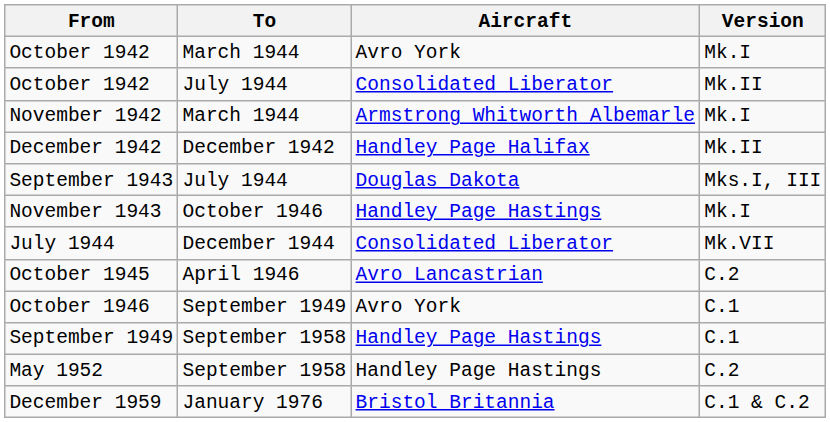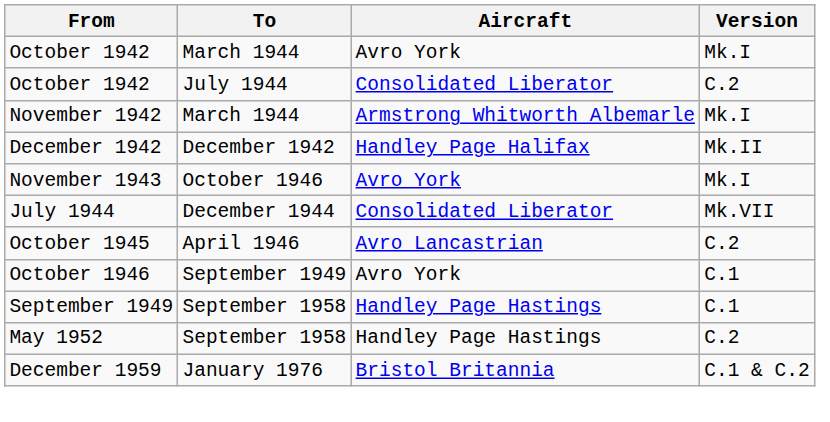October 1942 / July 1944 | Version: Mk.II -> C.2
- row: September 1943 | July 1944 | Douglas Dakota | Mks.I, III
November 1943 | Aircraft: Handley Page Hastings -> Avro York
